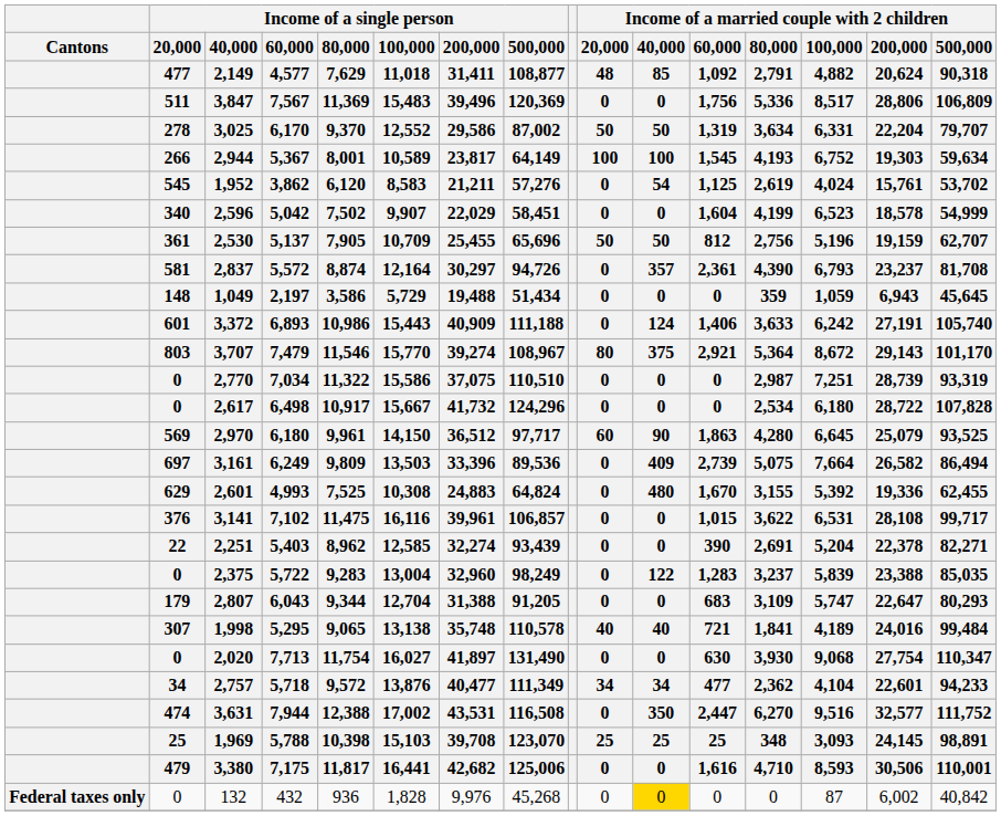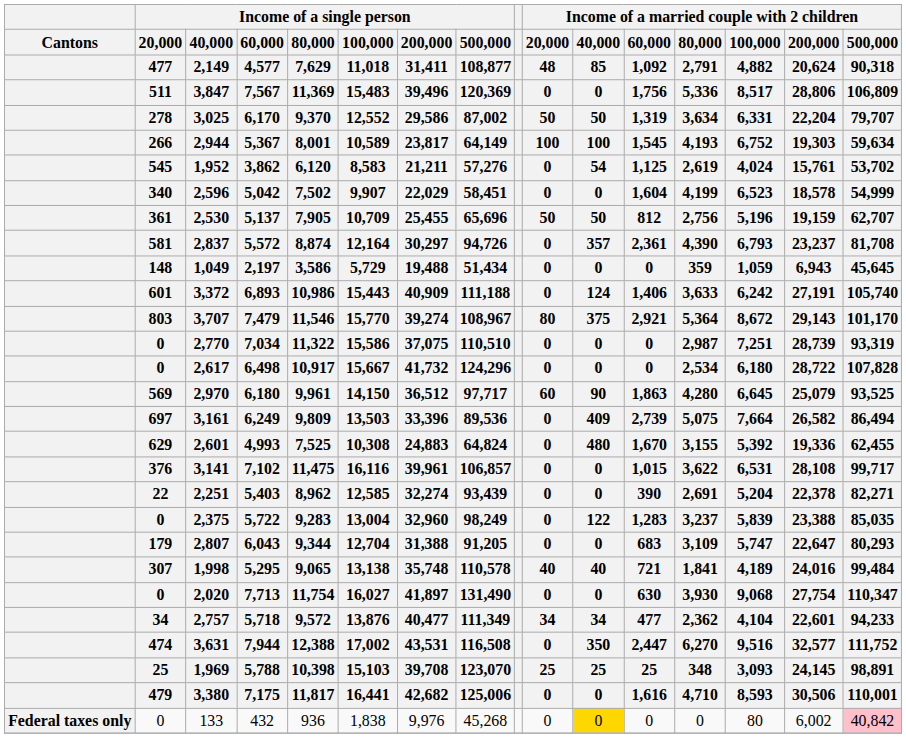Federal taxes only | column 3: 132 -> 133
Federal taxes only | column 6: 1,828 -> 1,838
Federal taxes only | column 14: 87 -> 80
Federal taxes only | column 16: no background -> pink background
